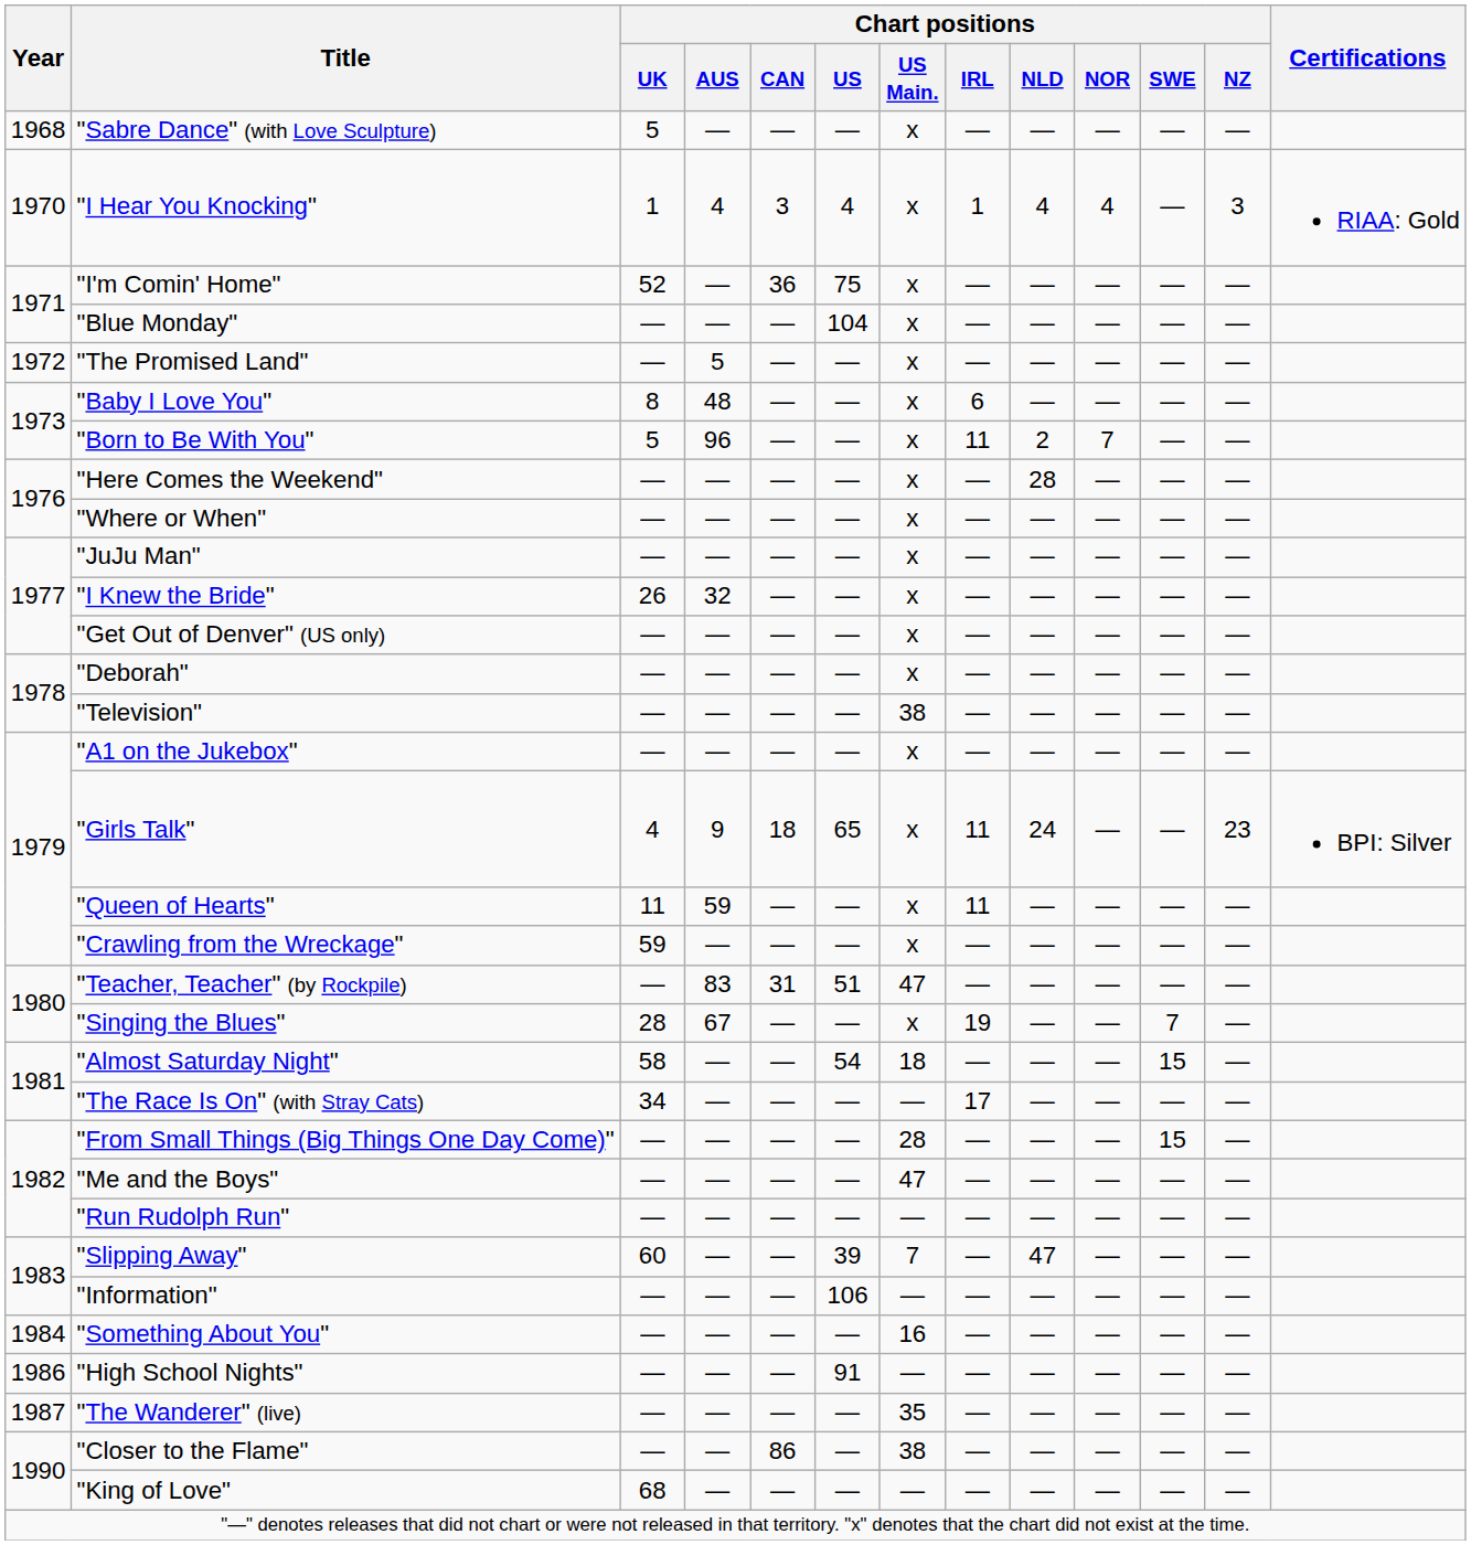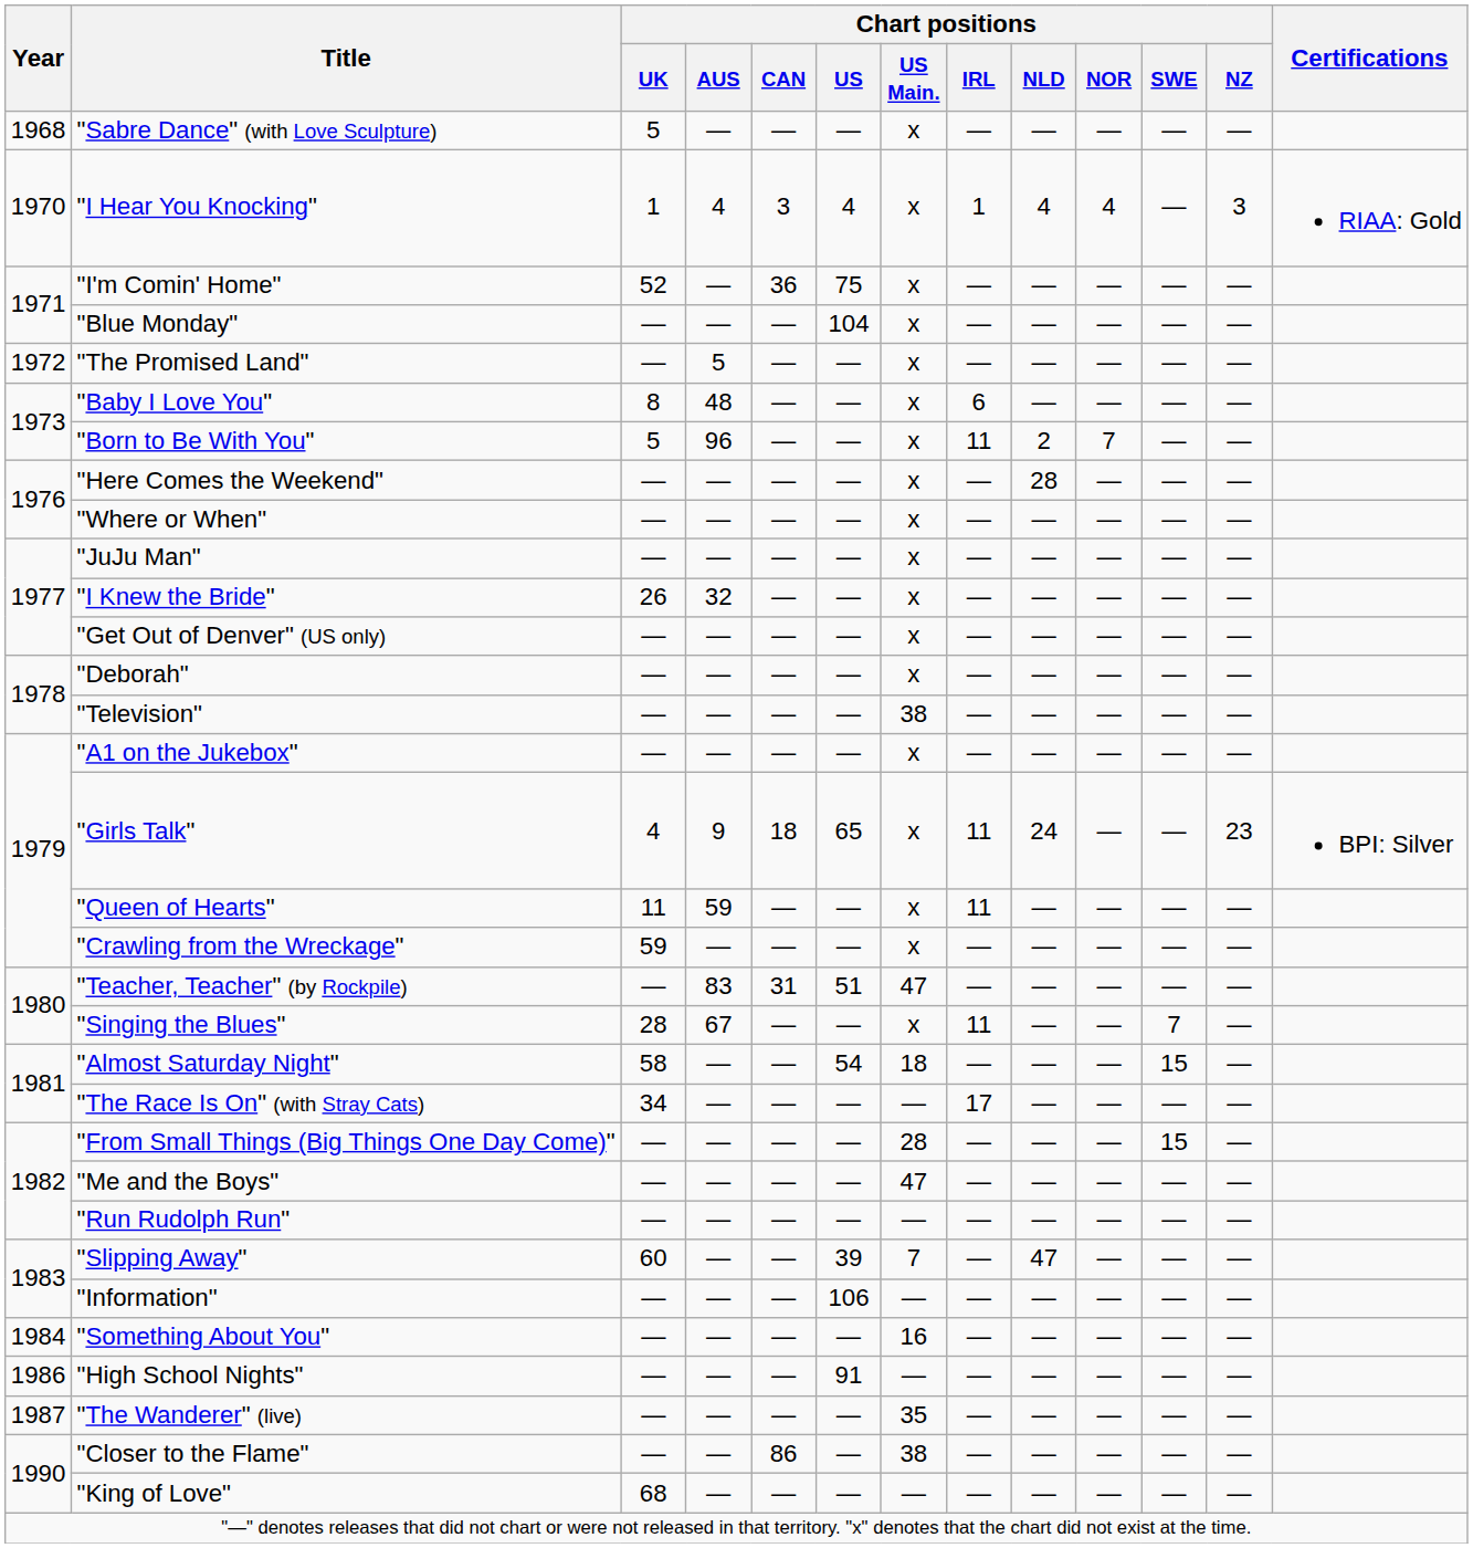"Singing the Blues" | Chart positions / IRL: 19 -> 11
